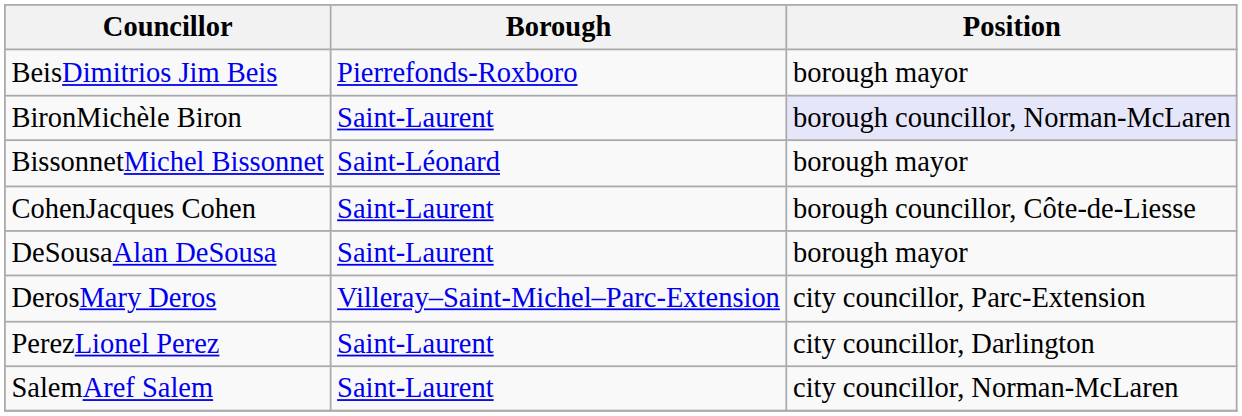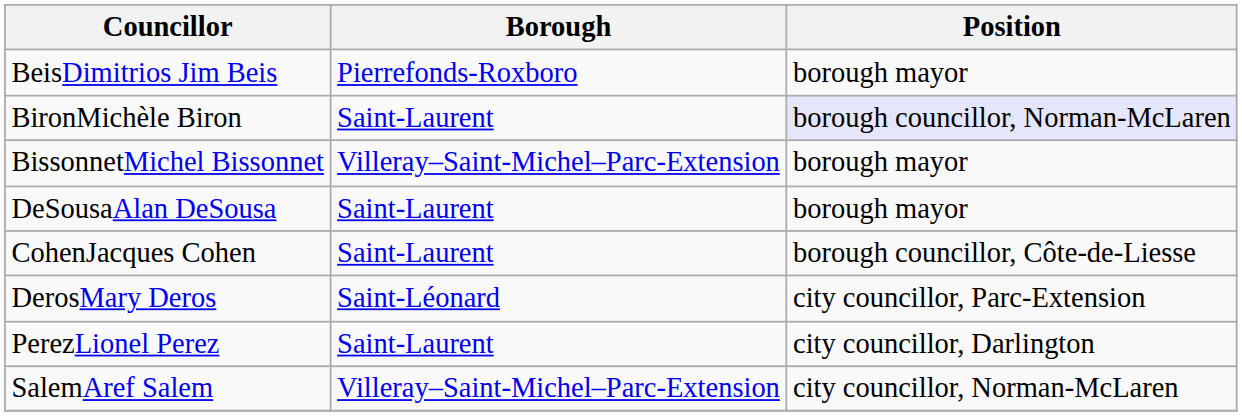BissonnetMichel Bissonnet | Borough: Saint-Léonard -> Villeray–Saint-Michel–Parc-Extension
rows swapped: CohenJacques Cohen <-> DeSousaAlan DeSousa
DerosMary Deros | Borough: Villeray–Saint-Michel–Parc-Extension -> Saint-Léonard
SalemAref Salem | Borough: Saint-Laurent -> Villeray–Saint-Michel–Parc-Extension
